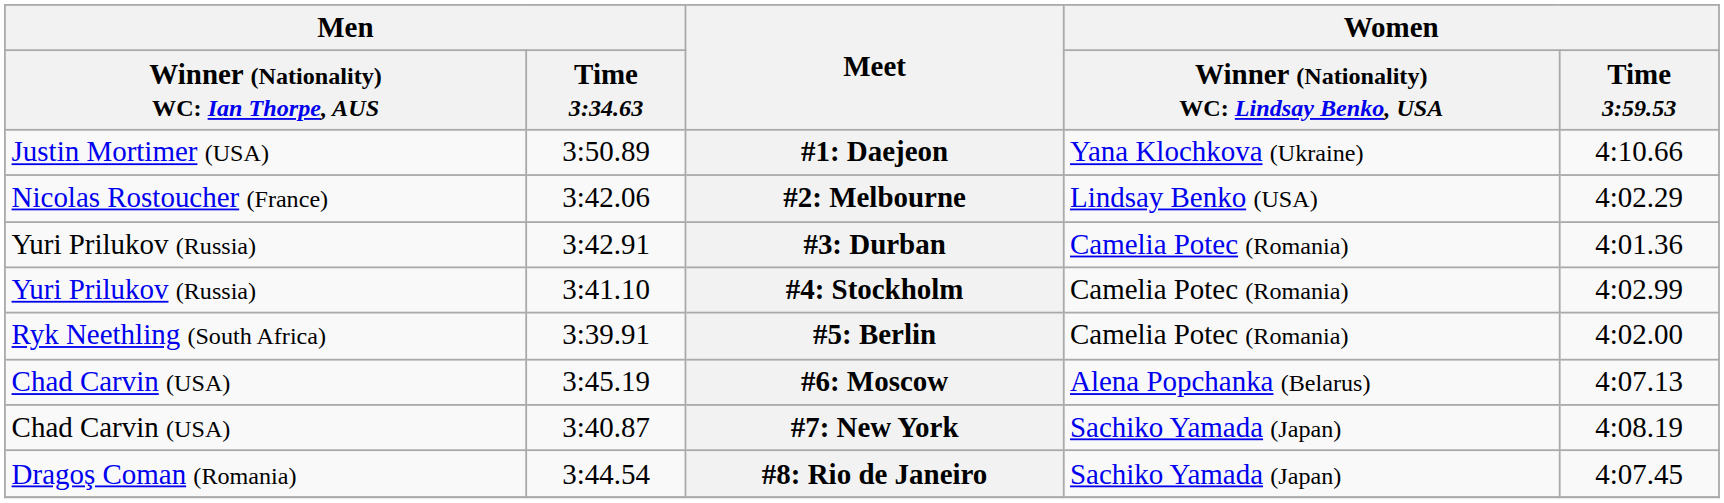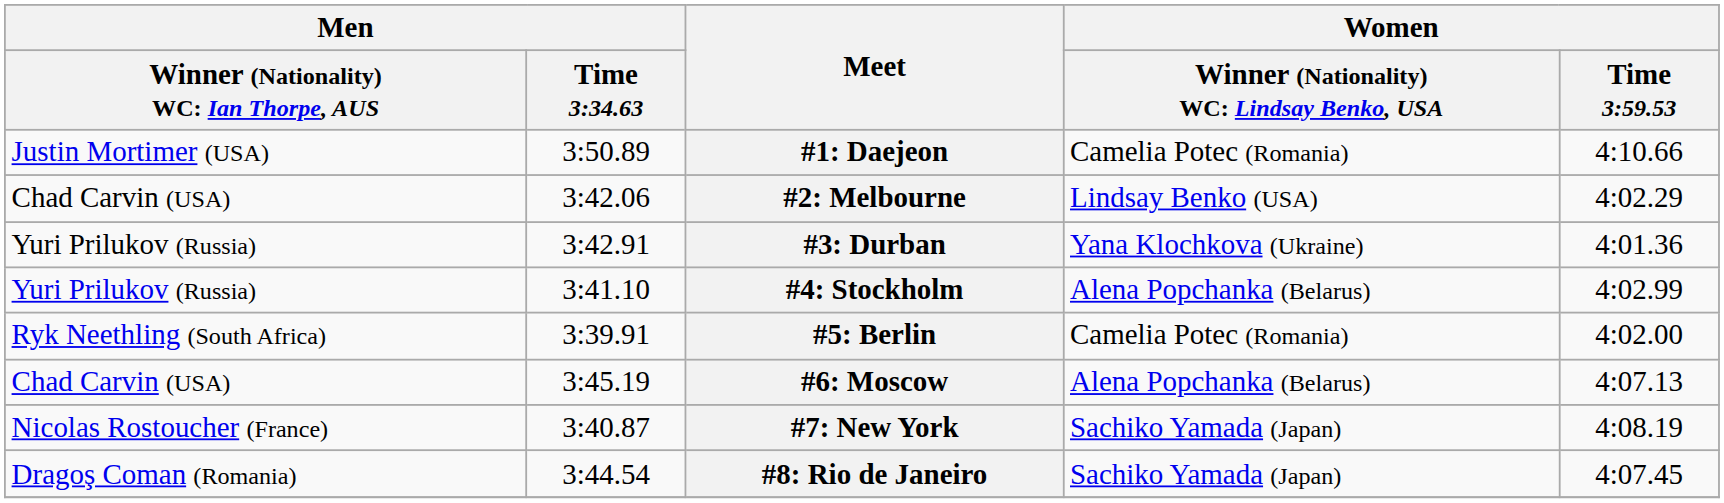#1: Daejeon | column 4: Yana Klochkova (Ukraine) -> Camelia Potec (Romania)
#2: Melbourne | column 1: Nicolas Rostoucher (France) -> Chad Carvin (USA)
#3: Durban | column 4: Camelia Potec (Romania) -> Yana Klochkova (Ukraine)
#4: Stockholm | column 4: Camelia Potec (Romania) -> Alena Popchanka (Belarus)
#7: New York | column 1: Chad Carvin (USA) -> Nicolas Rostoucher (France)
